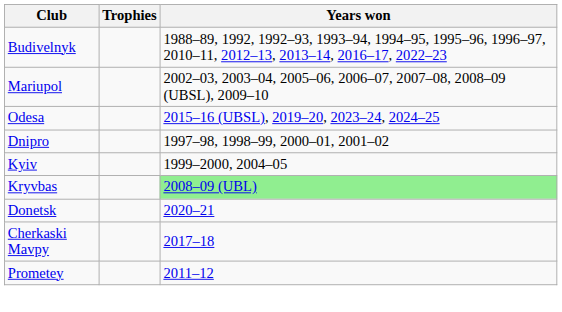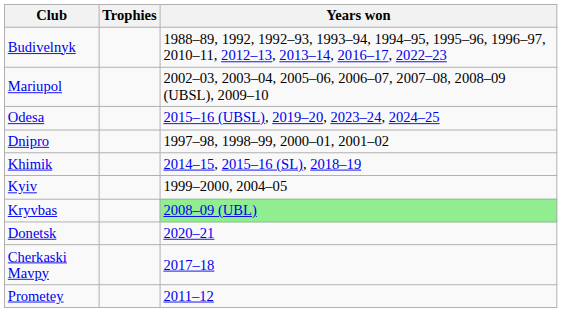+ row: Khimik | 2014–15, 2015–16 (SL), 2018–19
